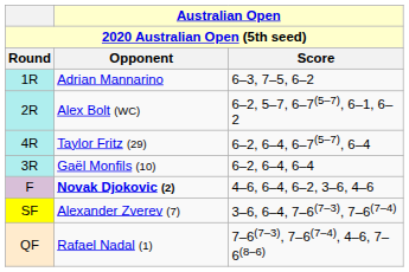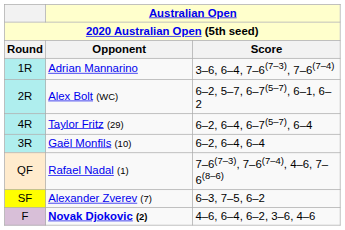Adrian Mannarino | Australian Open / Score: 6–3, 7–5, 6–2 -> 3–6, 6–4, 7–6(7–3), 7–6(7–4)
rows swapped: Rafael Nadal (1) <-> Novak Djokovic (2)
Alexander Zverev (7) | Australian Open / Score: 3–6, 6–4, 7–6(7–3), 7–6(7–4) -> 6–3, 7–5, 6–2
